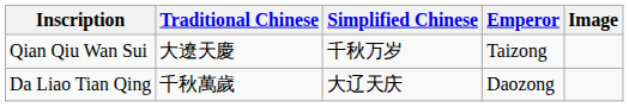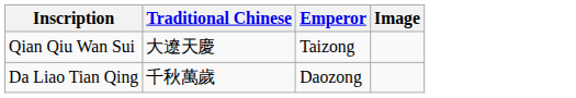- column: Simplified Chinese | 千秋万岁 | 大辽天庆
